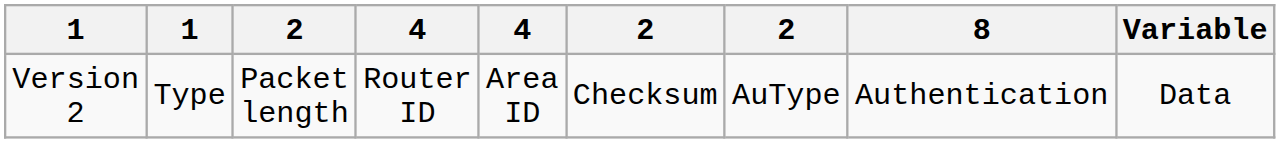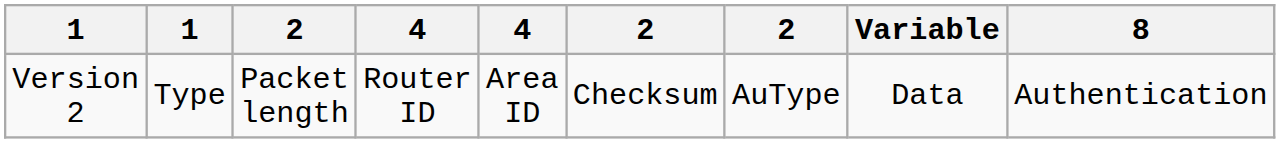columns swapped: 8 <-> Variable
